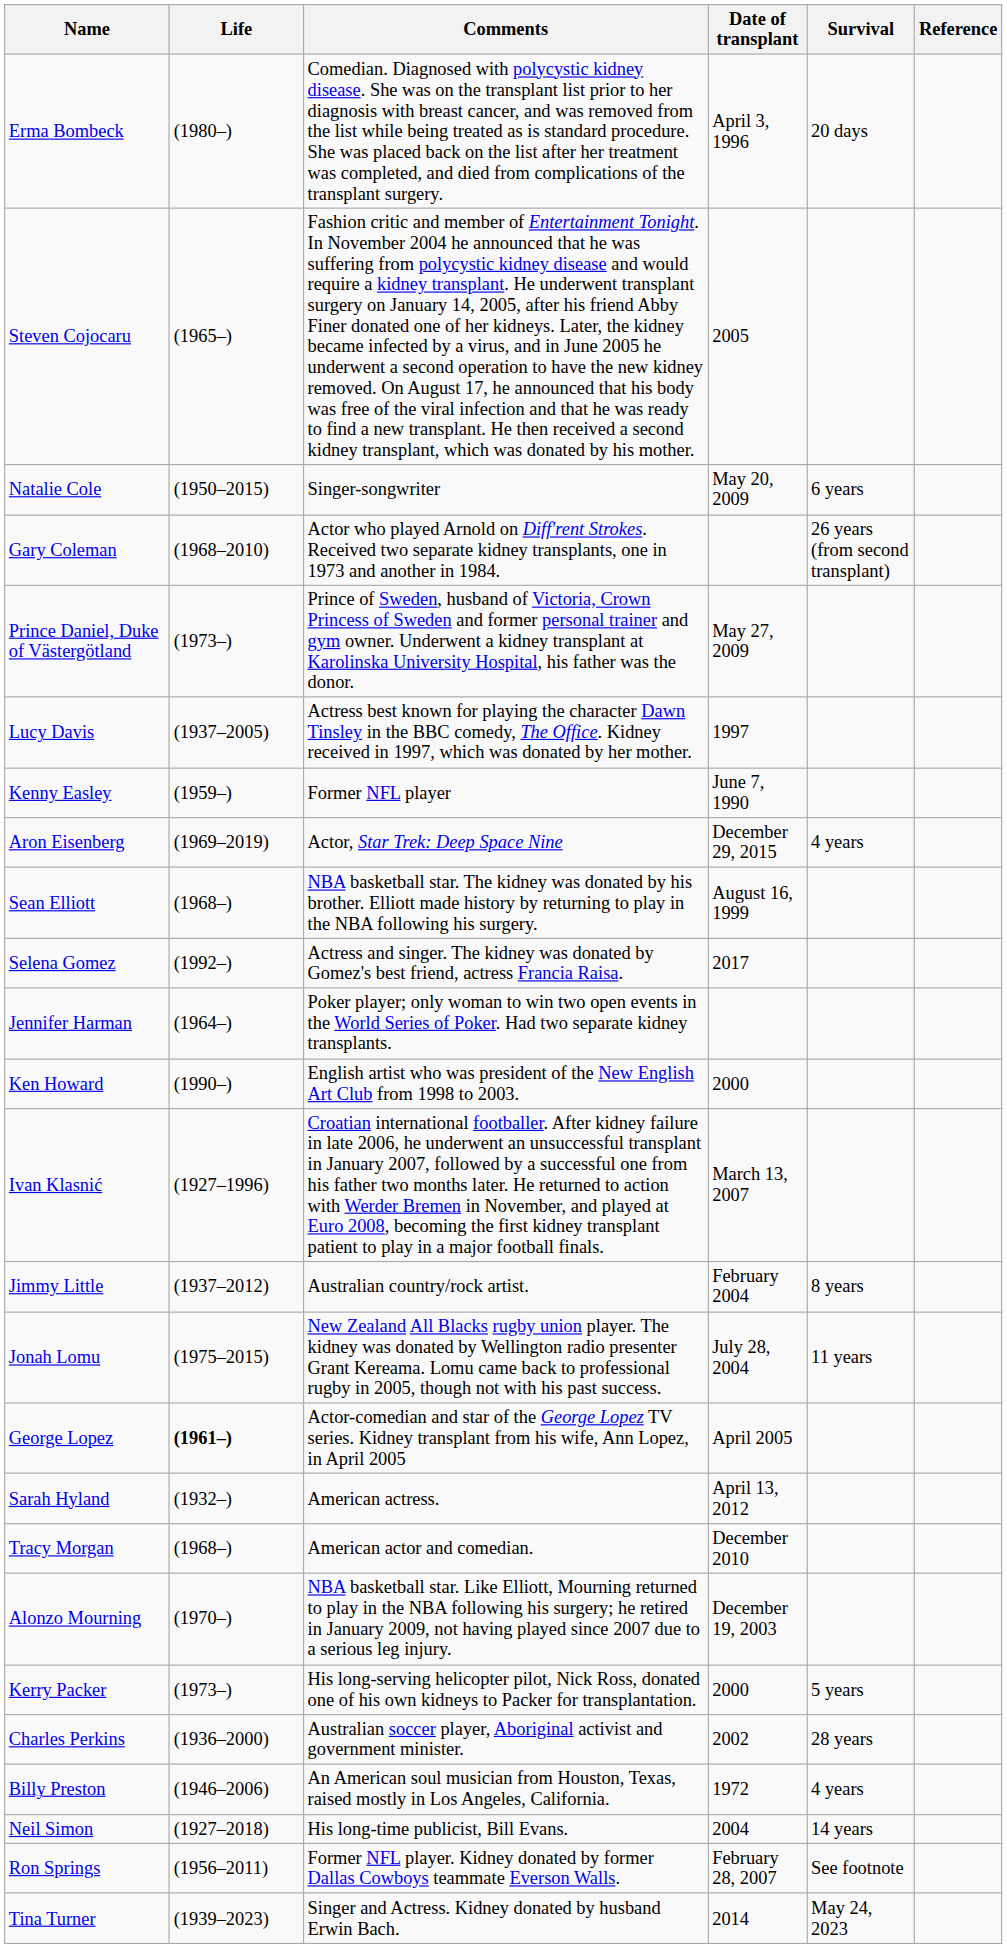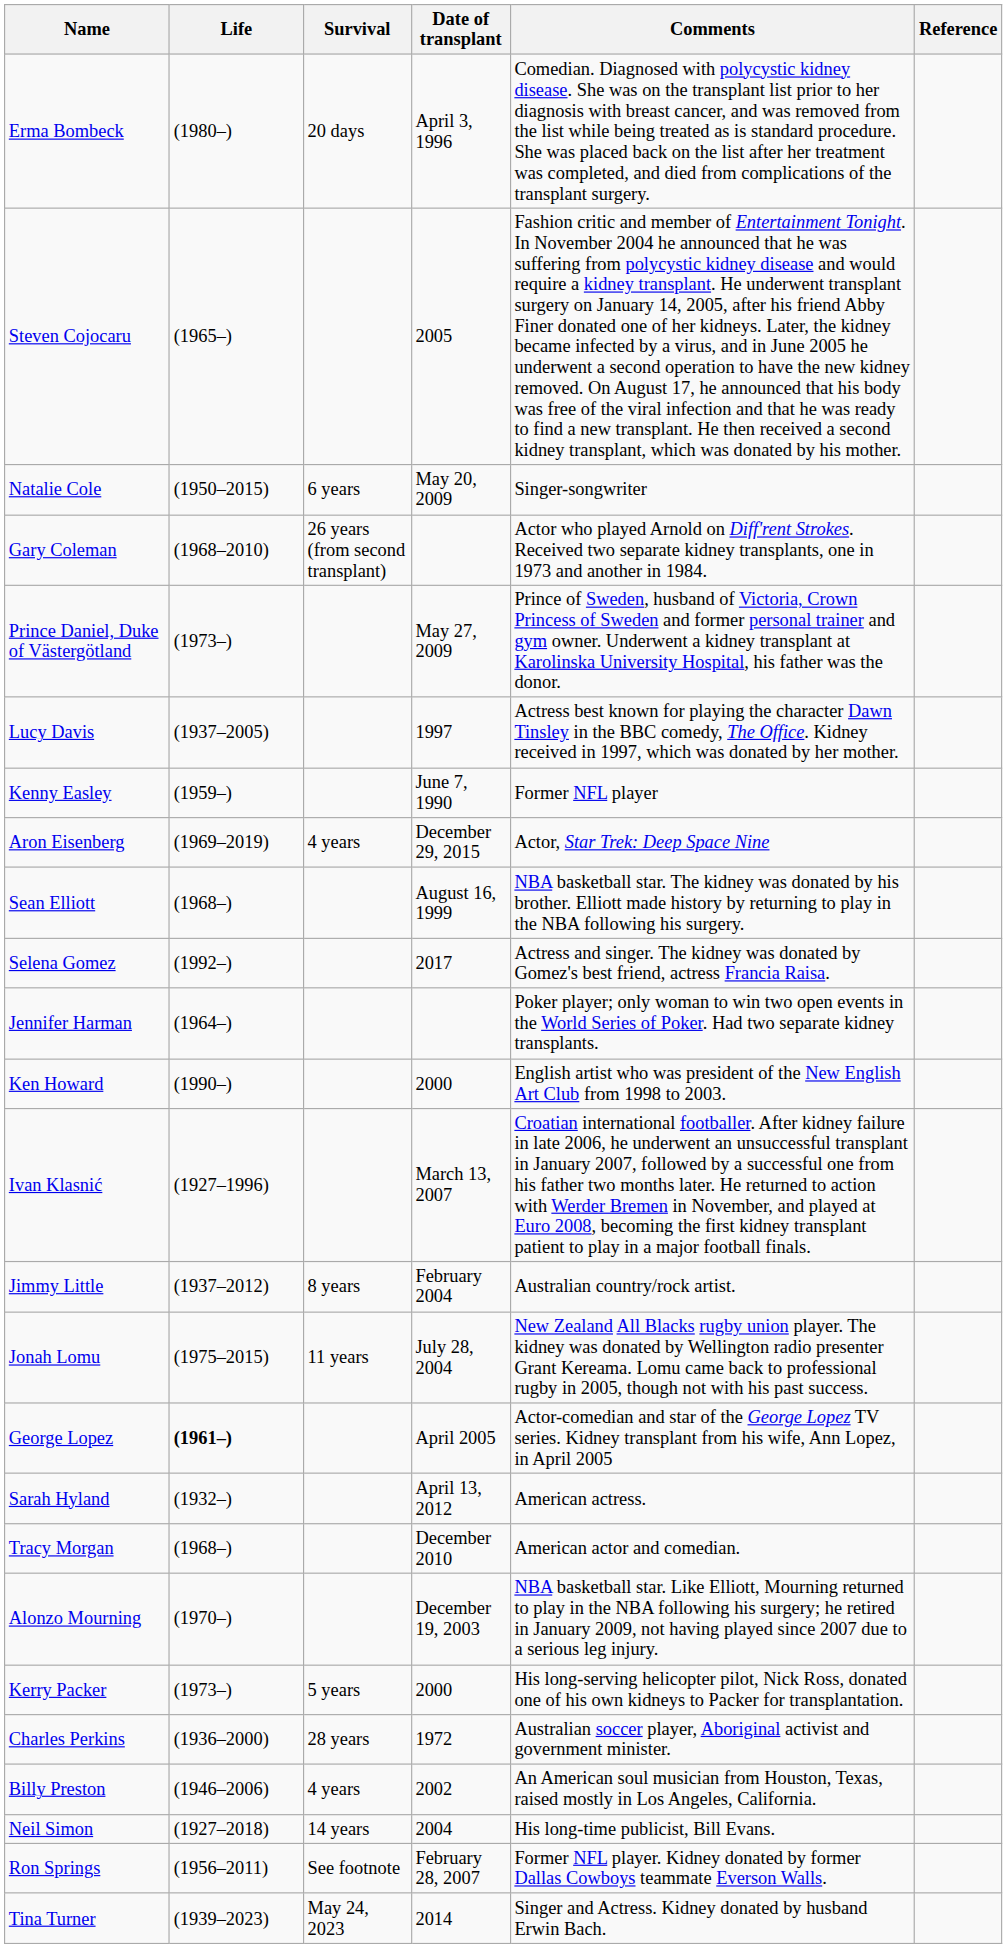columns swapped: Comments <-> Survival
Charles Perkins | Date of transplant: 2002 -> 1972
Billy Preston | Date of transplant: 1972 -> 2002
